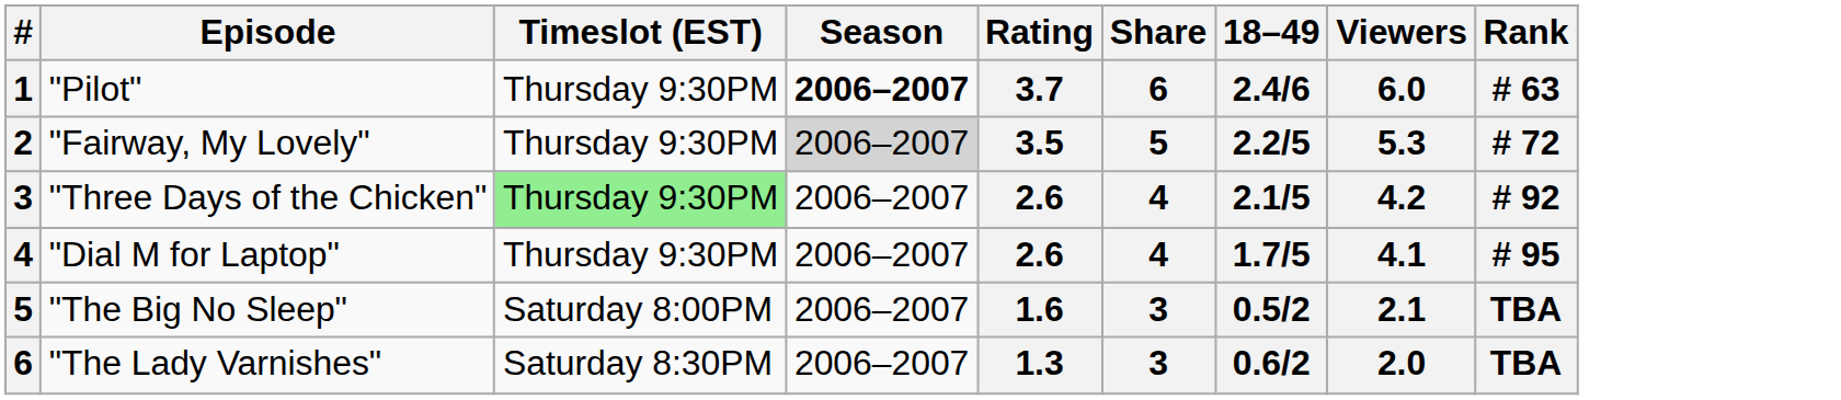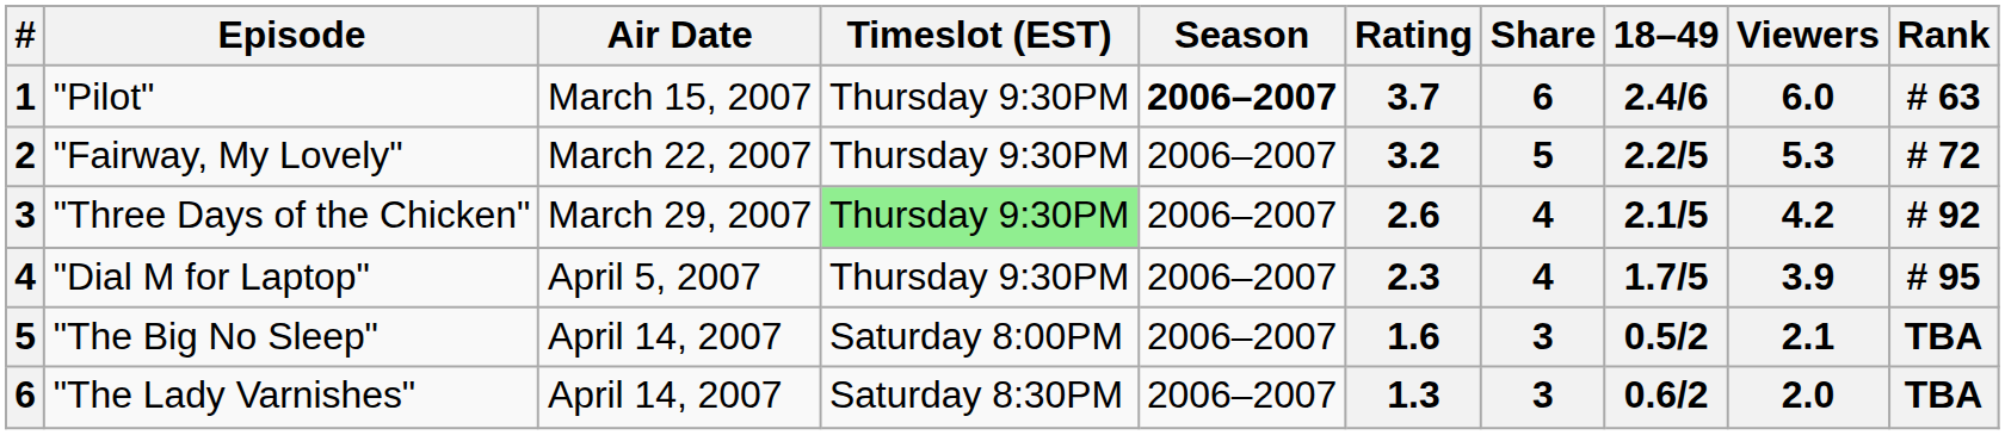+ column: Air Date | March 15, 2007 | March 22, 2007 | March 29, 2007 | April 5, 2007 | April 14, 2007 | April 14, 2007
"Fairway, My Lovely" | Season: lightgrey background -> no background
"Fairway, My Lovely" | Rating: 3.5 -> 3.2
"Dial M for Laptop" | Rating: 2.6 -> 2.3
"Dial M for Laptop" | Viewers: 4.1 -> 3.9
